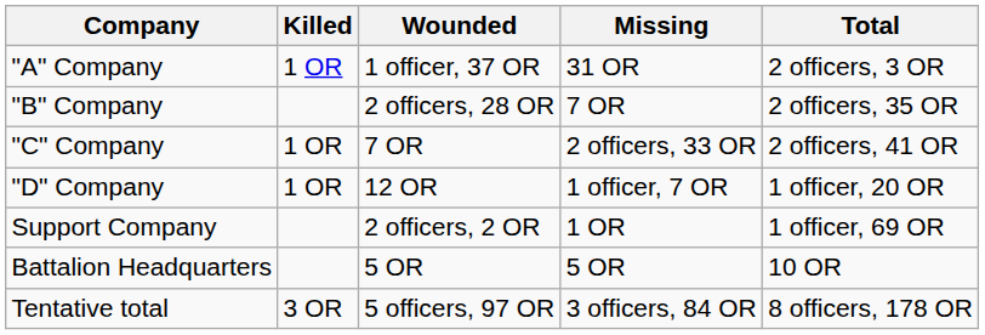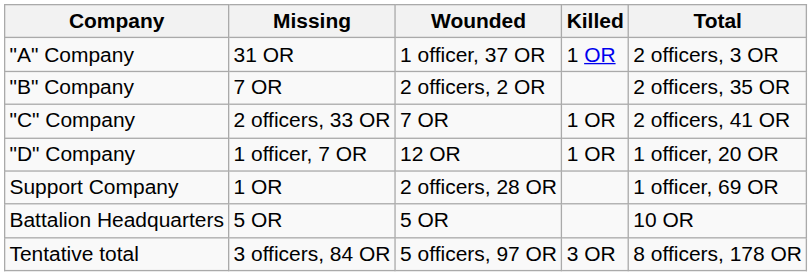columns swapped: Killed <-> Missing
"B" Company | Wounded: 2 officers, 28 OR -> 2 officers, 2 OR
Support Company | Wounded: 2 officers, 2 OR -> 2 officers, 28 OR
